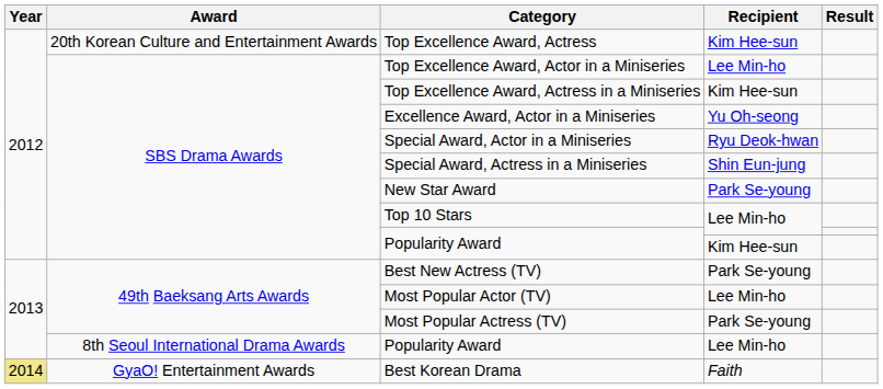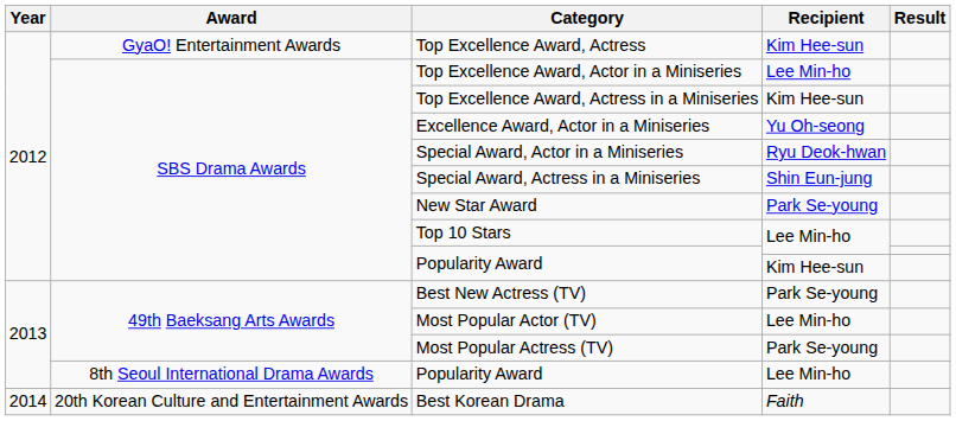Top Excellence Award, Actress | Award: 20th Korean Culture and Entertainment Awards -> GyaO! Entertainment Awards
Best Korean Drama | Year: khaki background -> no background
Best Korean Drama | Award: GyaO! Entertainment Awards -> 20th Korean Culture and Entertainment Awards
